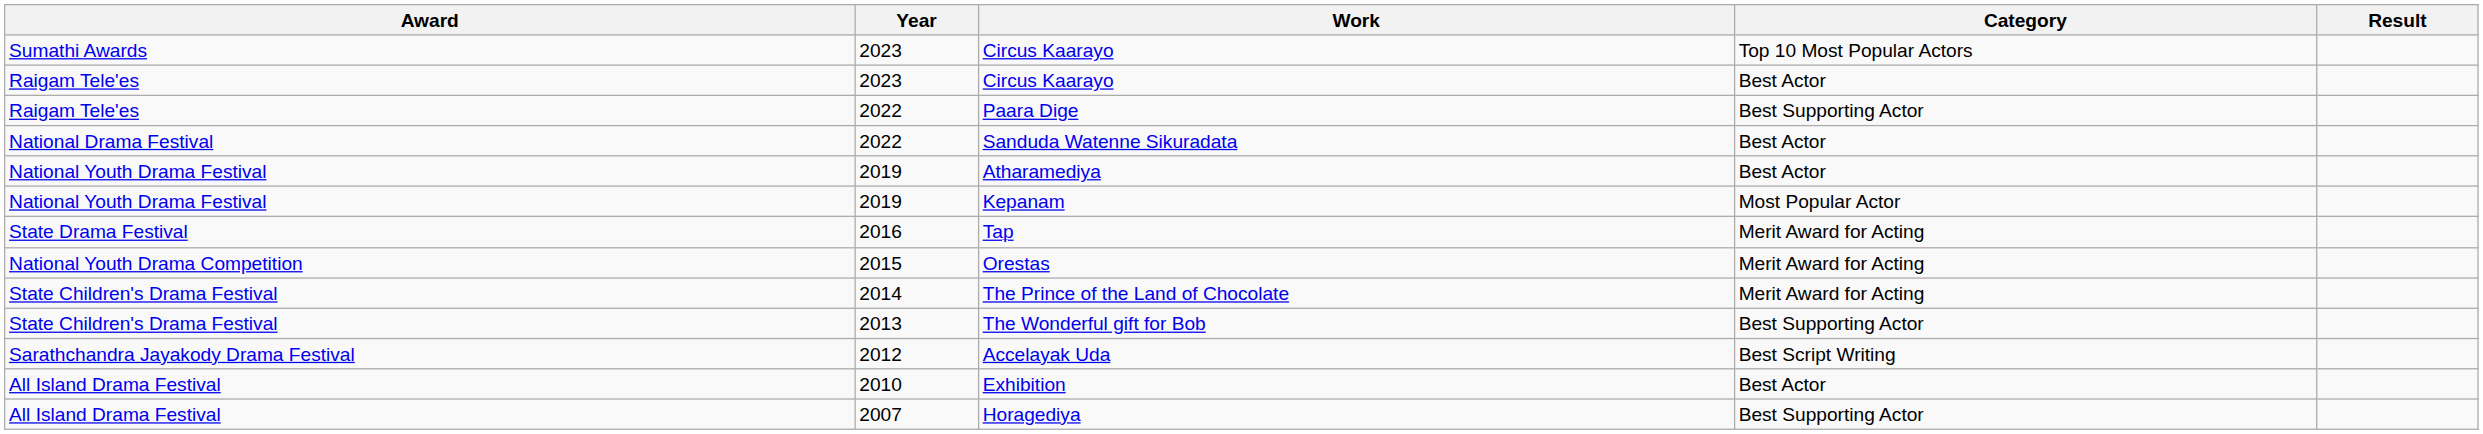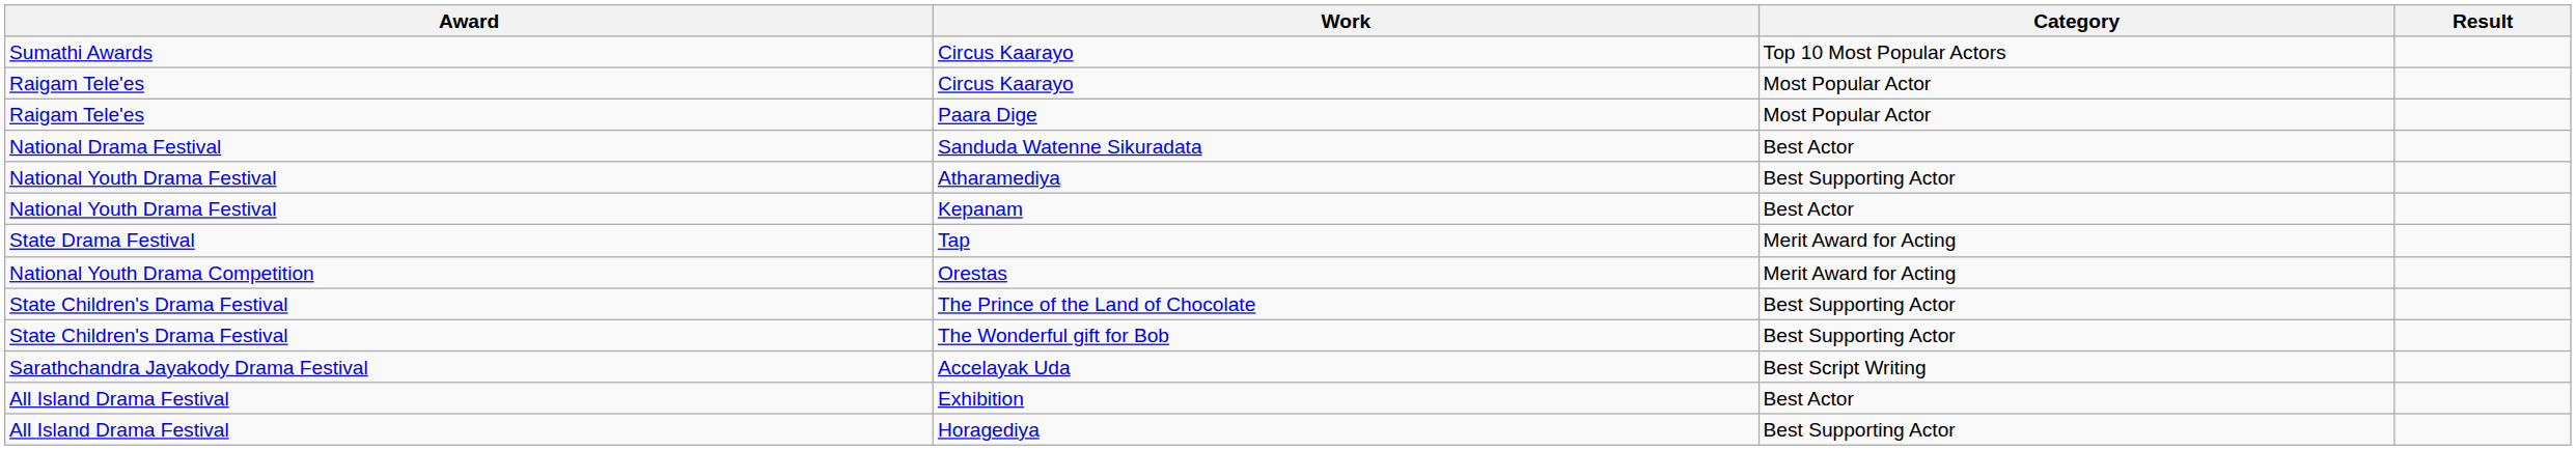- column: Year | 2023 | 2023 | 2022 | 2022 | 2019 | 2019 | 2016 | 2015 | 2014 | 2013 | 2012 | 2010 | 2007
Raigam Tele'es / Circus Kaarayo | Category: Best Actor -> Most Popular Actor
Paara Dige | Category: Best Supporting Actor -> Most Popular Actor
Atharamediya | Category: Best Actor -> Best Supporting Actor
Kepanam | Category: Most Popular Actor -> Best Actor
The Prince of the Land of Chocolate | Category: Merit Award for Acting -> Best Supporting Actor
